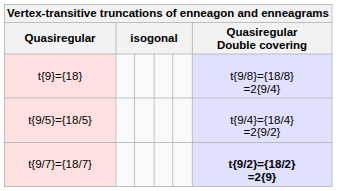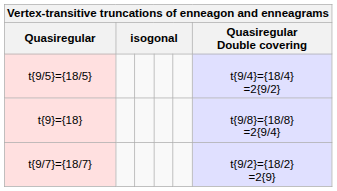rows swapped: t{9}={18} <-> t{9/5}={18/5}
t{9/7}={18/7} | Quasiregular Double covering: bold -> normal
